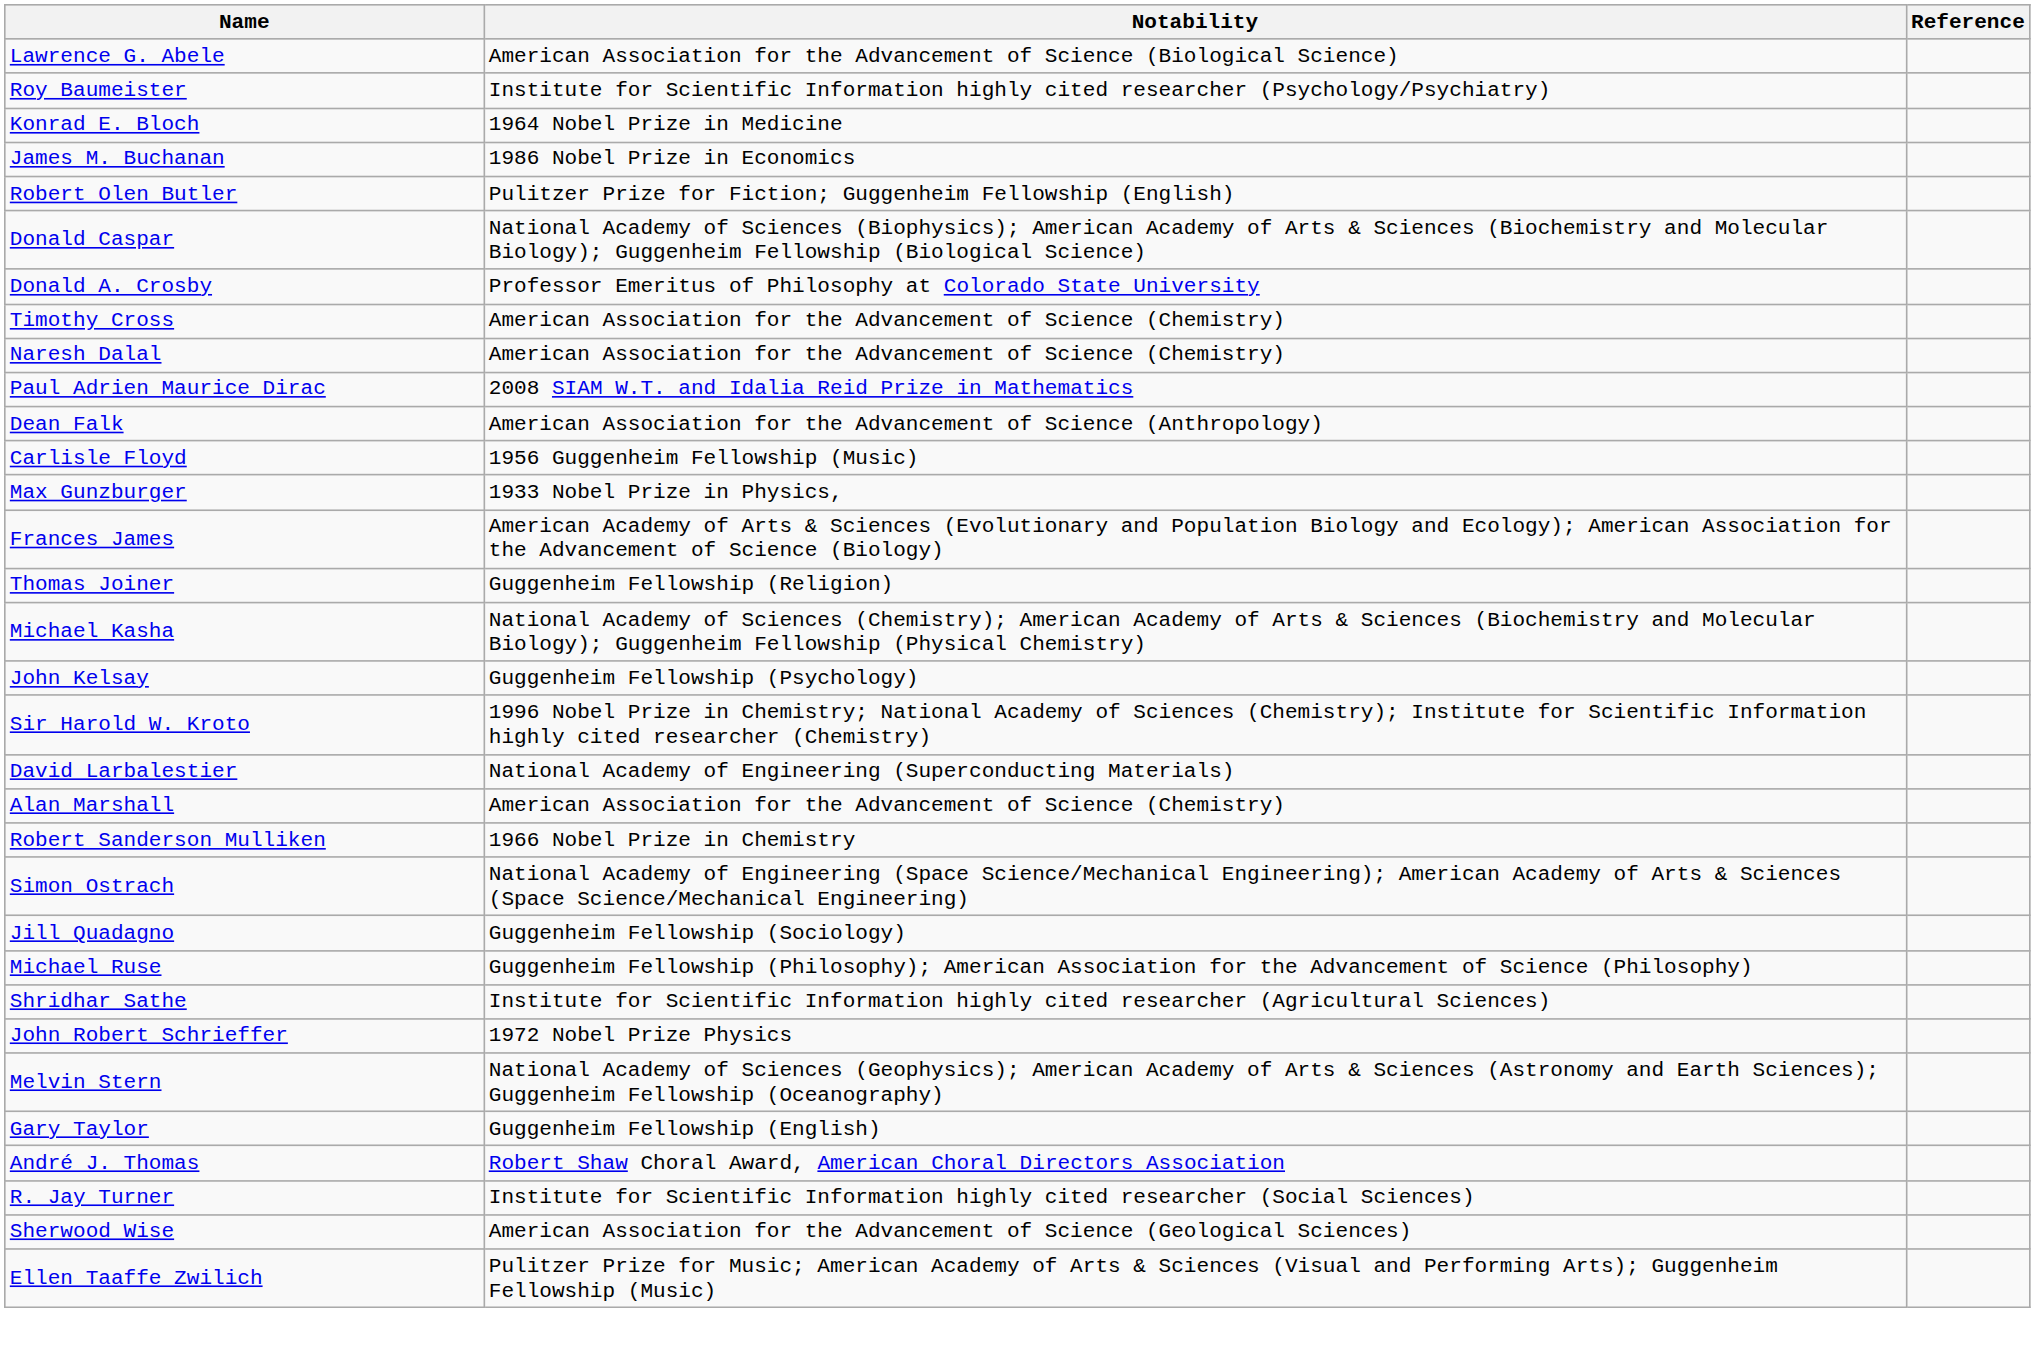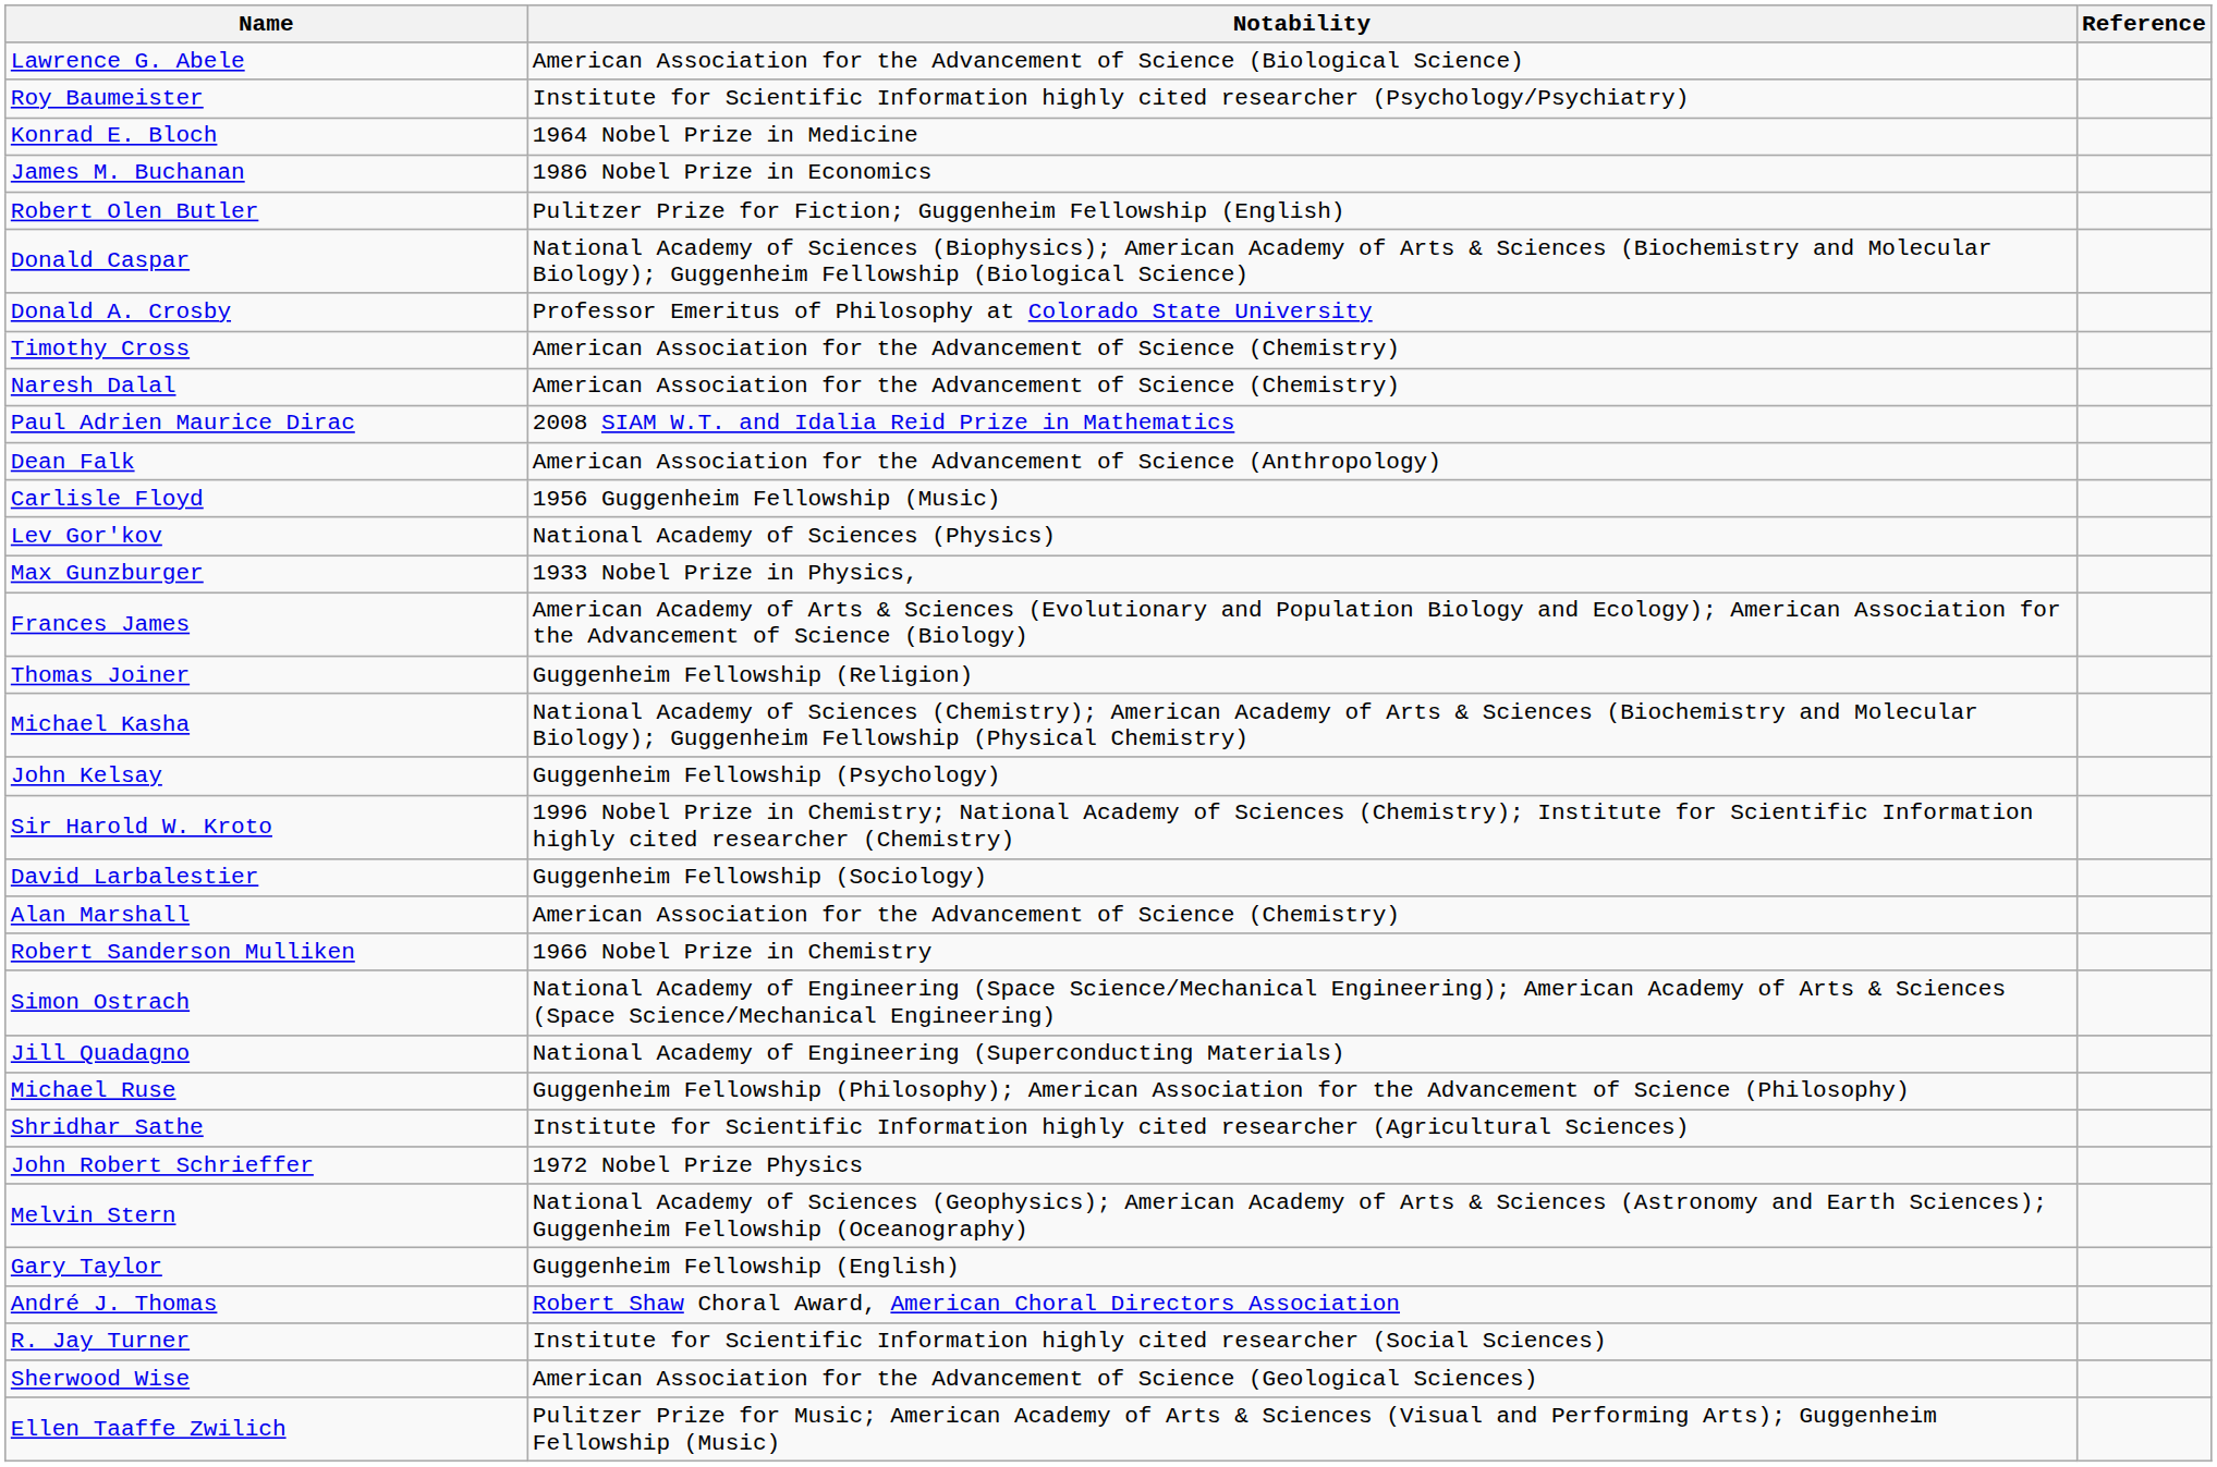+ row: Lev Gor'kov | National Academy of Sciences (Physics)
David Larbalestier | Notability: National Academy of Engineering (Superconducting Materials) -> Guggenheim Fellowship (Sociology)
Jill Quadagno | Notability: Guggenheim Fellowship (Sociology) -> National Academy of Engineering (Superconducting Materials)
